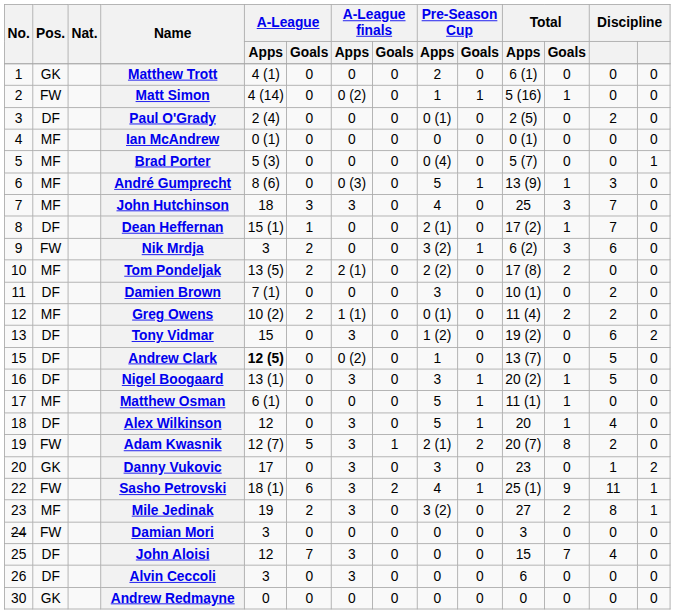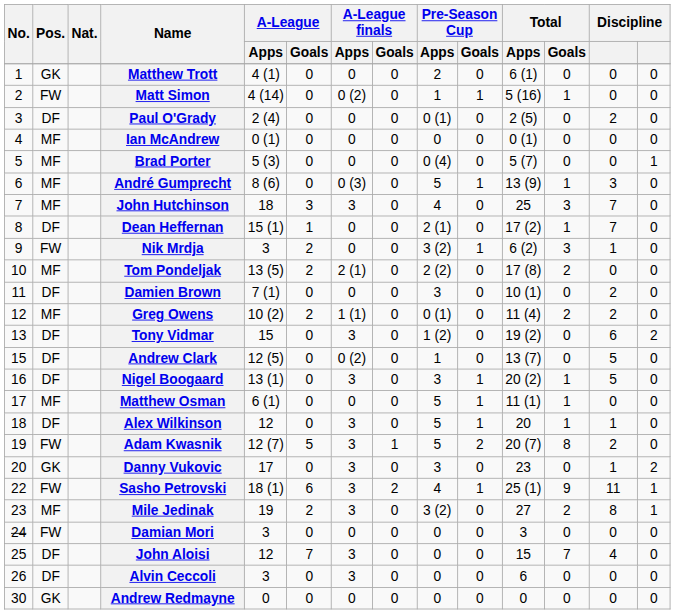Nik Mrdja | column 13: 6 -> 1
Andrew Clark | A-League / Apps: bold -> normal
Alex Wilkinson | column 13: 4 -> 1
Adam Kwasnik | Pre-Season Cup / Apps: 2 (1) -> 5
